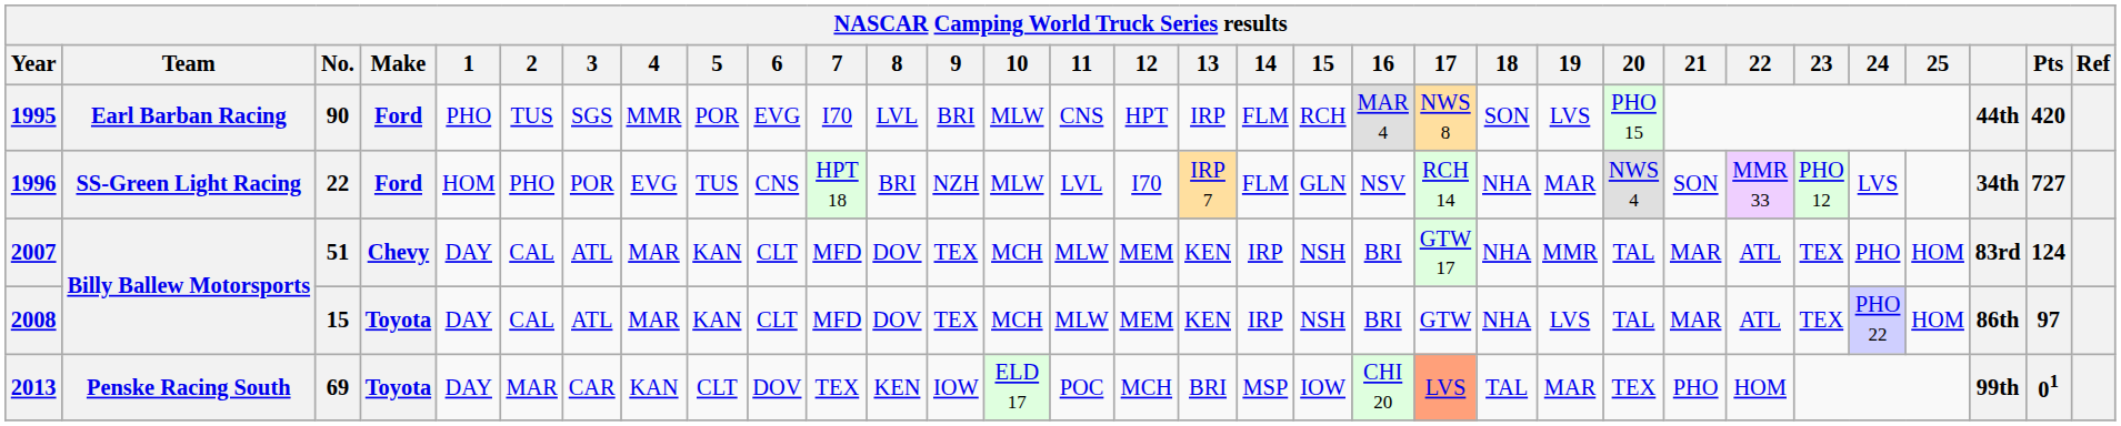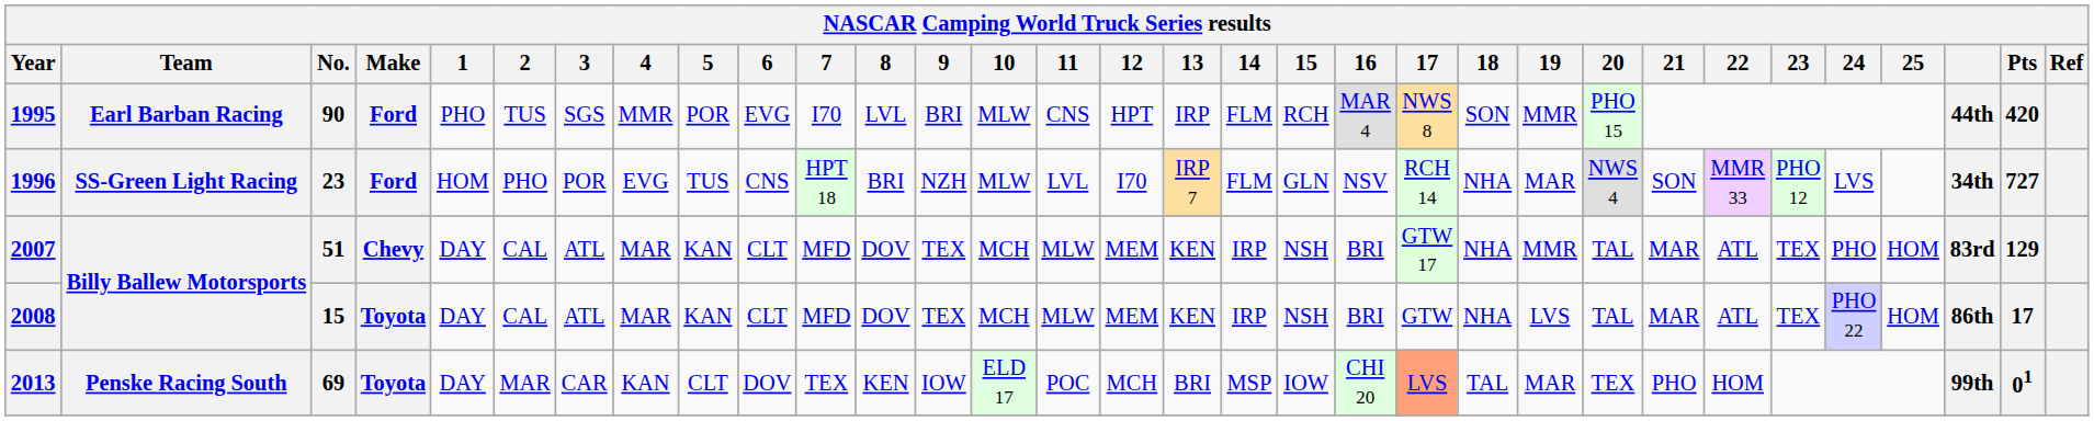1995 | 19: LVS -> MMR
1996 | No.: 22 -> 23
2007 | Pts: 124 -> 129
2008 | Pts: 97 -> 17
